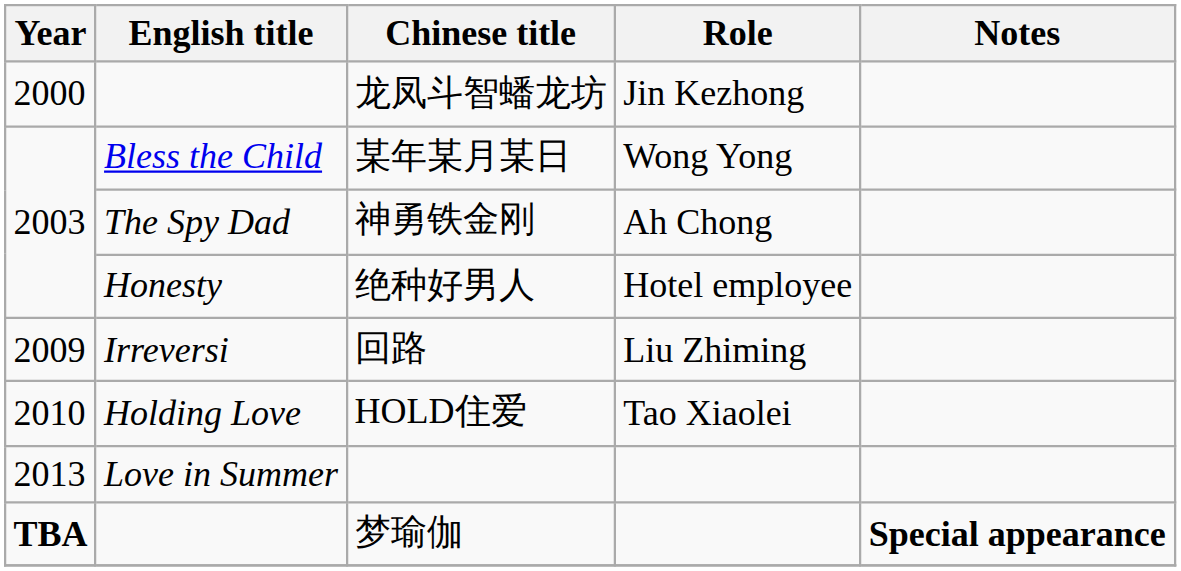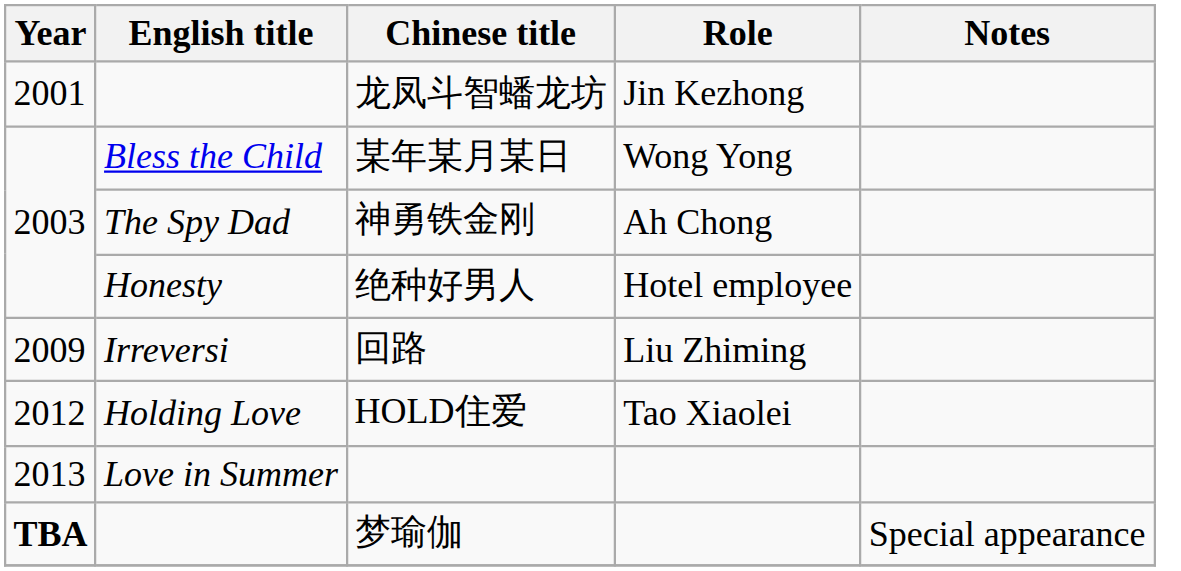龙凤斗智蟠龙坊 | Year: 2000 -> 2001
HOLD住爱 | Year: 2010 -> 2012
梦瑜伽 | Notes: bold -> normal
